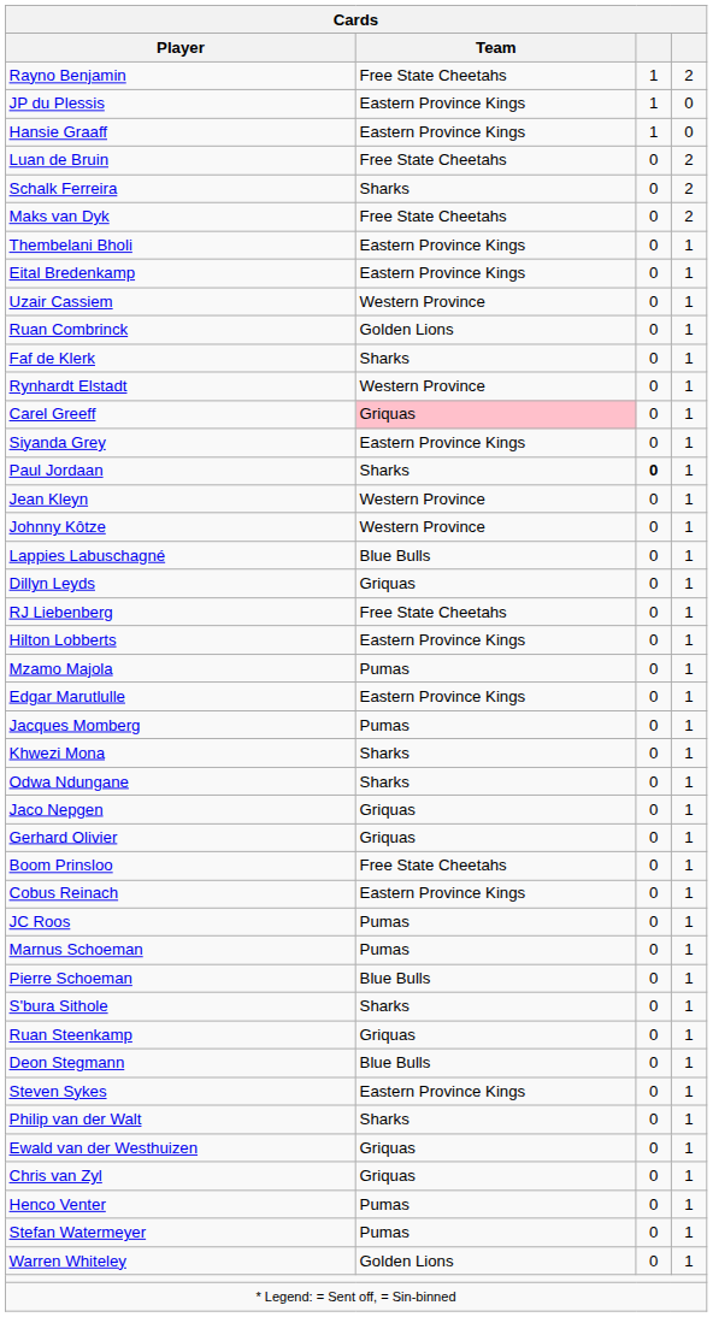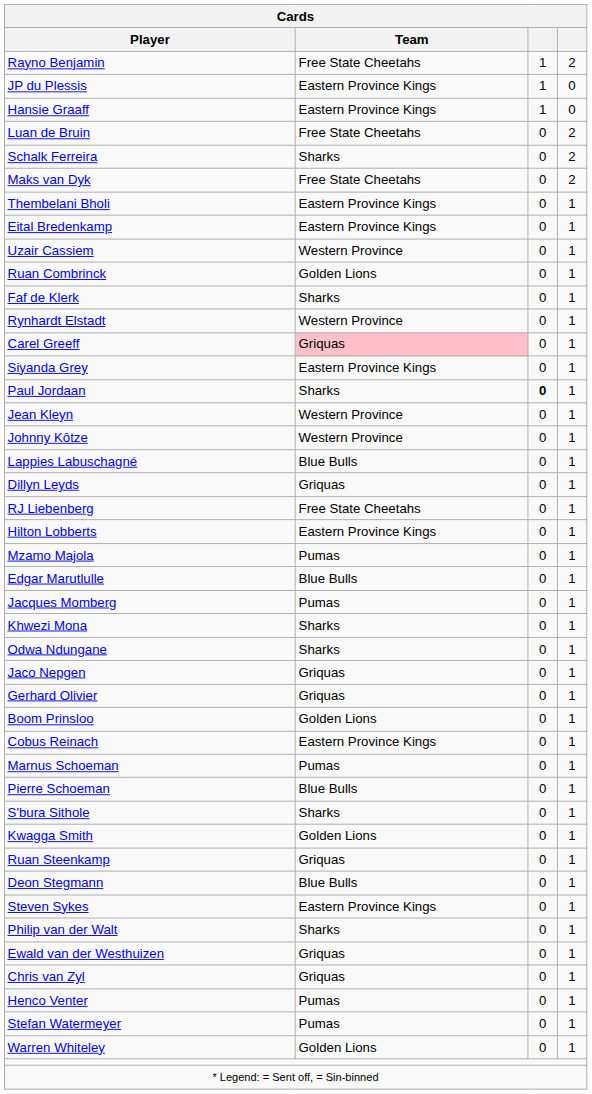Edgar Marutlulle | Team: Eastern Province Kings -> Blue Bulls
Boom Prinsloo | Team: Free State Cheetahs -> Golden Lions
- row: JC Roos | Pumas | 0 | 1
+ row: Kwagga Smith | Golden Lions | 0 | 1
